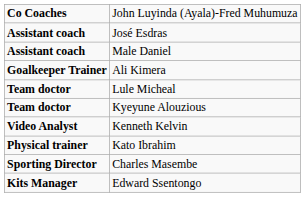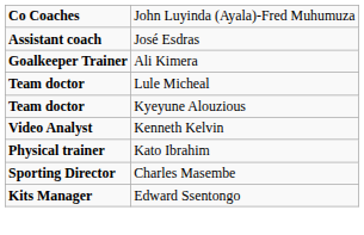- row: Assistant coach | Male Daniel
